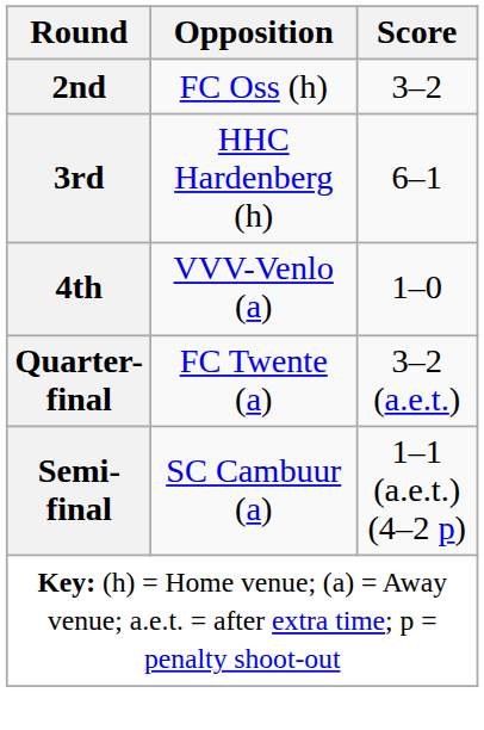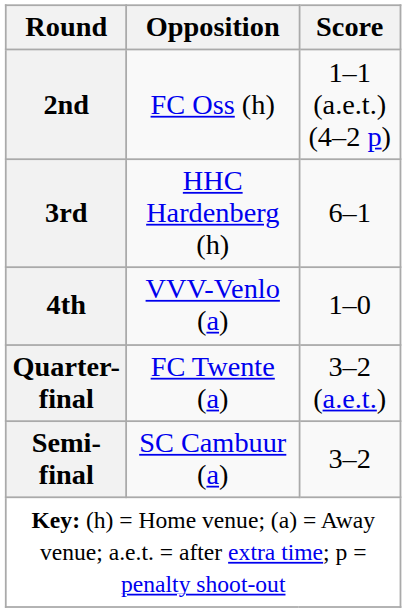2nd | Score: 3–2 -> 1–1 (a.e.t.) (4–2 p)
Semi-final | Score: 1–1 (a.e.t.) (4–2 p) -> 3–2
